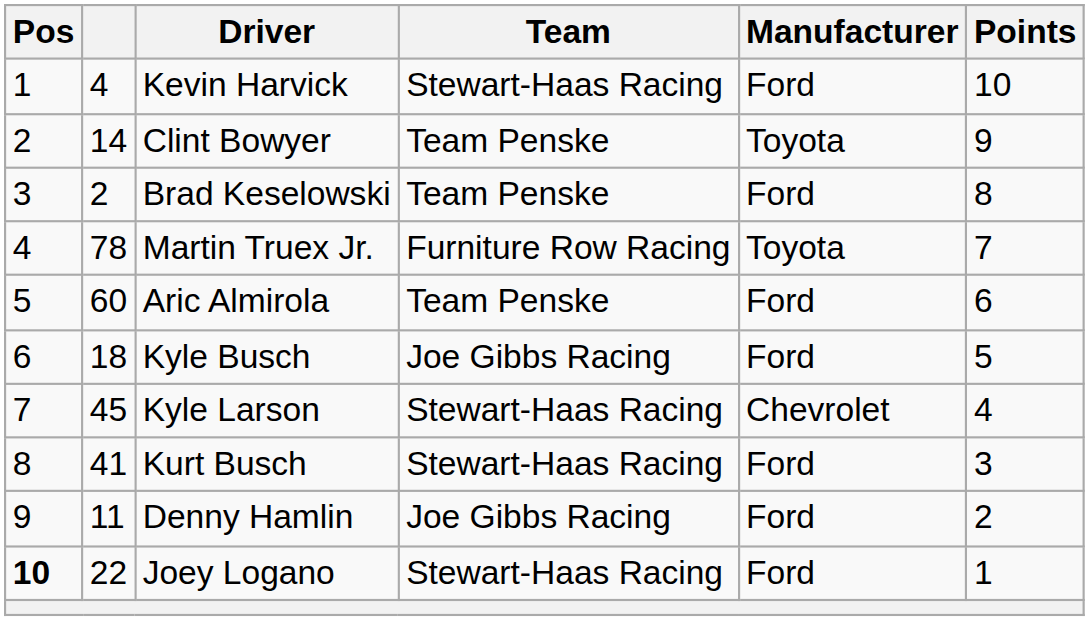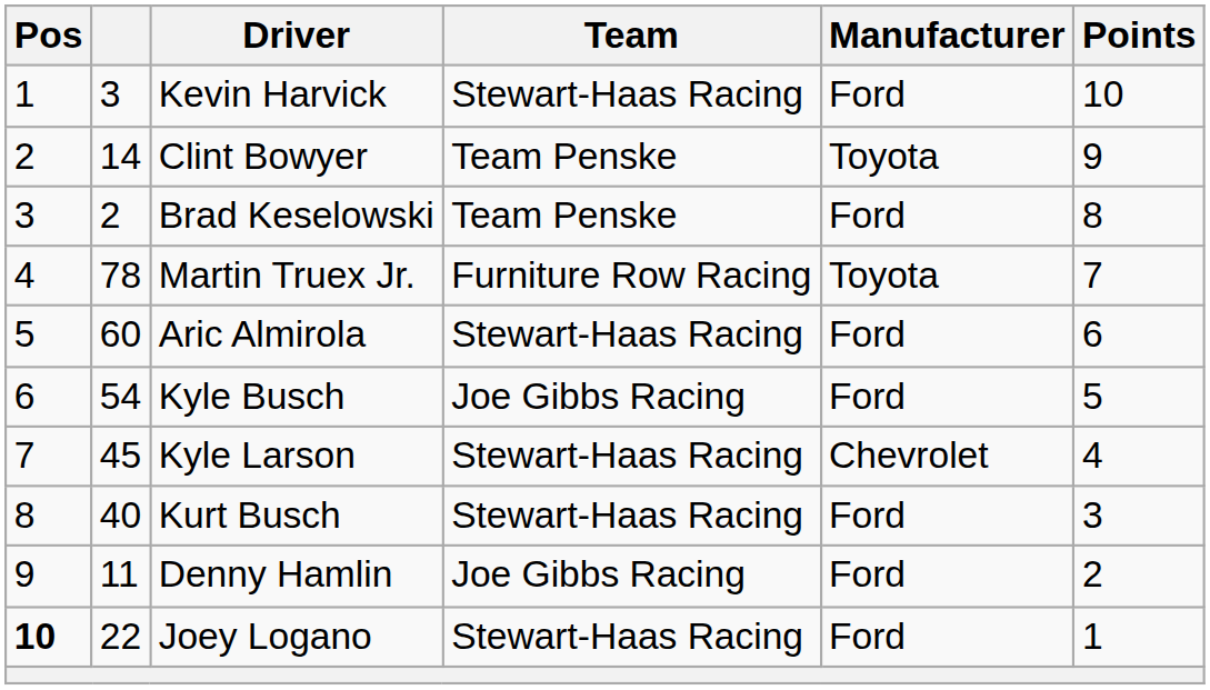Kevin Harvick | column 2: 4 -> 3
Aric Almirola | Team: Team Penske -> Stewart-Haas Racing
Kyle Busch | column 2: 18 -> 54
Kurt Busch | column 2: 41 -> 40
